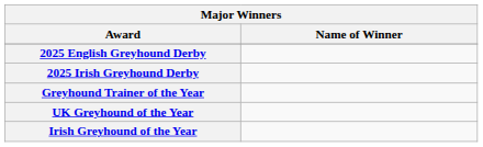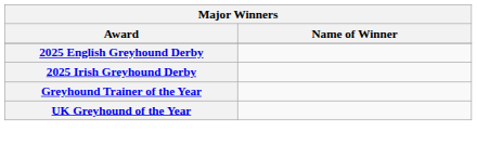- row: Irish Greyhound of the Year
